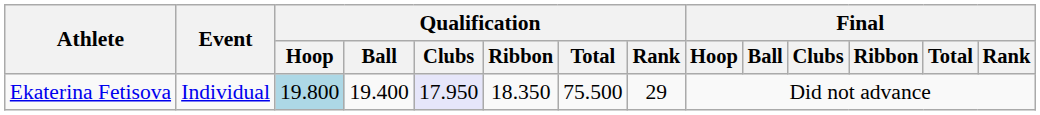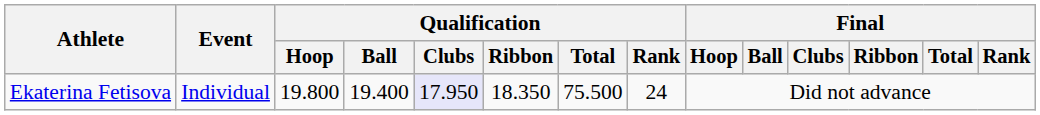Ekaterina Fetisova | Qualification / Hoop: lightblue background -> no background
Ekaterina Fetisova | Qualification / Rank: 29 -> 24
